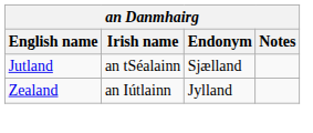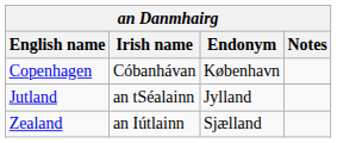+ row: Copenhagen | Cóbanhávan | København
Jutland | Endonym: Sjælland -> Jylland
Zealand | Endonym: Jylland -> Sjælland
